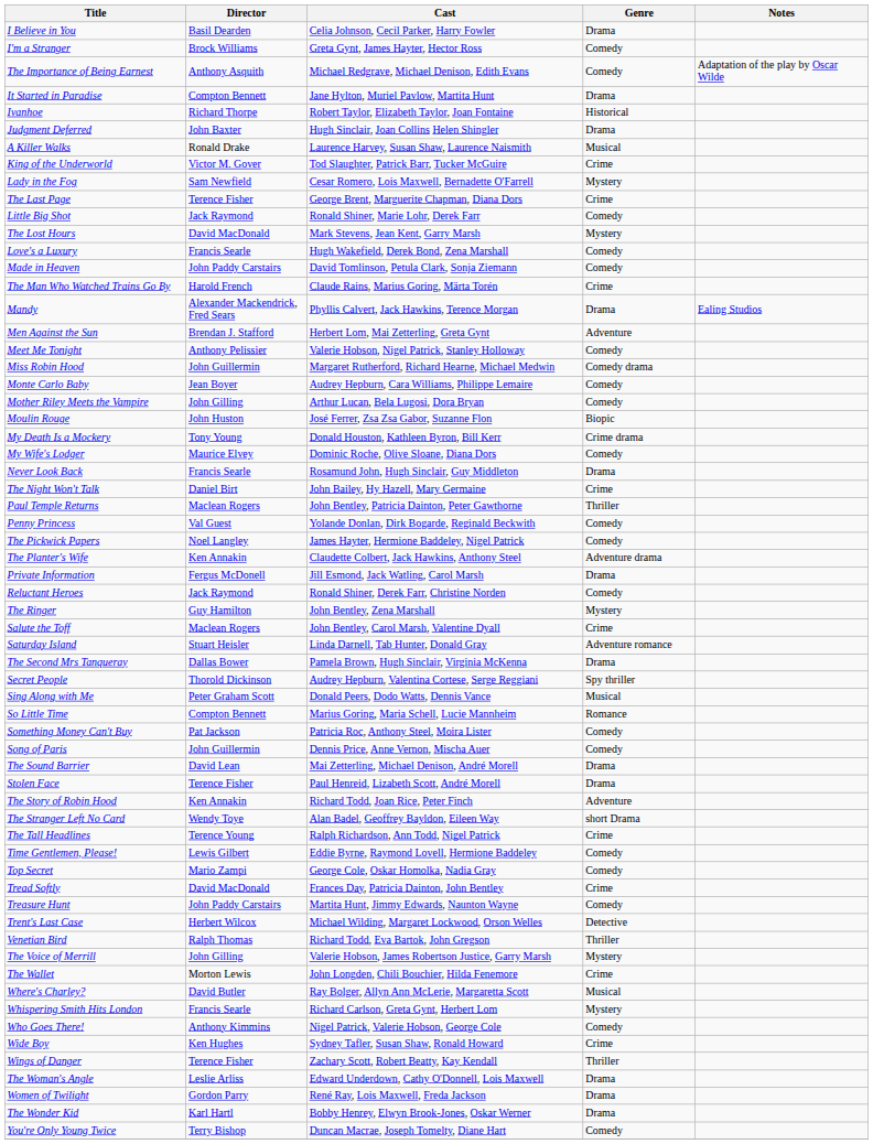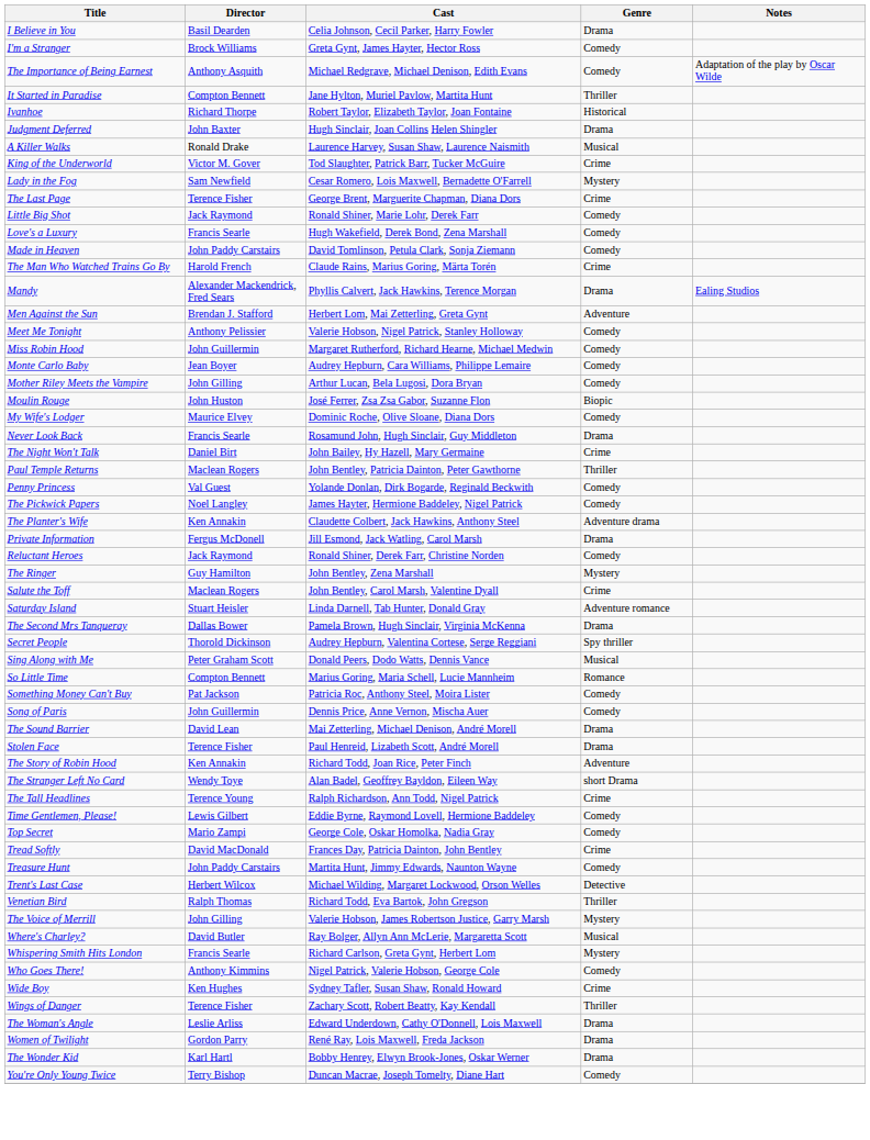It Started in Paradise | Genre: Drama -> Thriller
- row: The Lost Hours | David MacDonald | Mark Stevens, Jean Kent, Garry Marsh | Mystery
Miss Robin Hood | Genre: Comedy drama -> Comedy
- row: My Death Is a Mockery | Tony Young | Donald Houston, Kathleen Byron, Bill Kerr | Crime drama
- row: The Wallet | Morton Lewis | John Longden, Chili Bouchier, Hilda Fenemore | Crime
